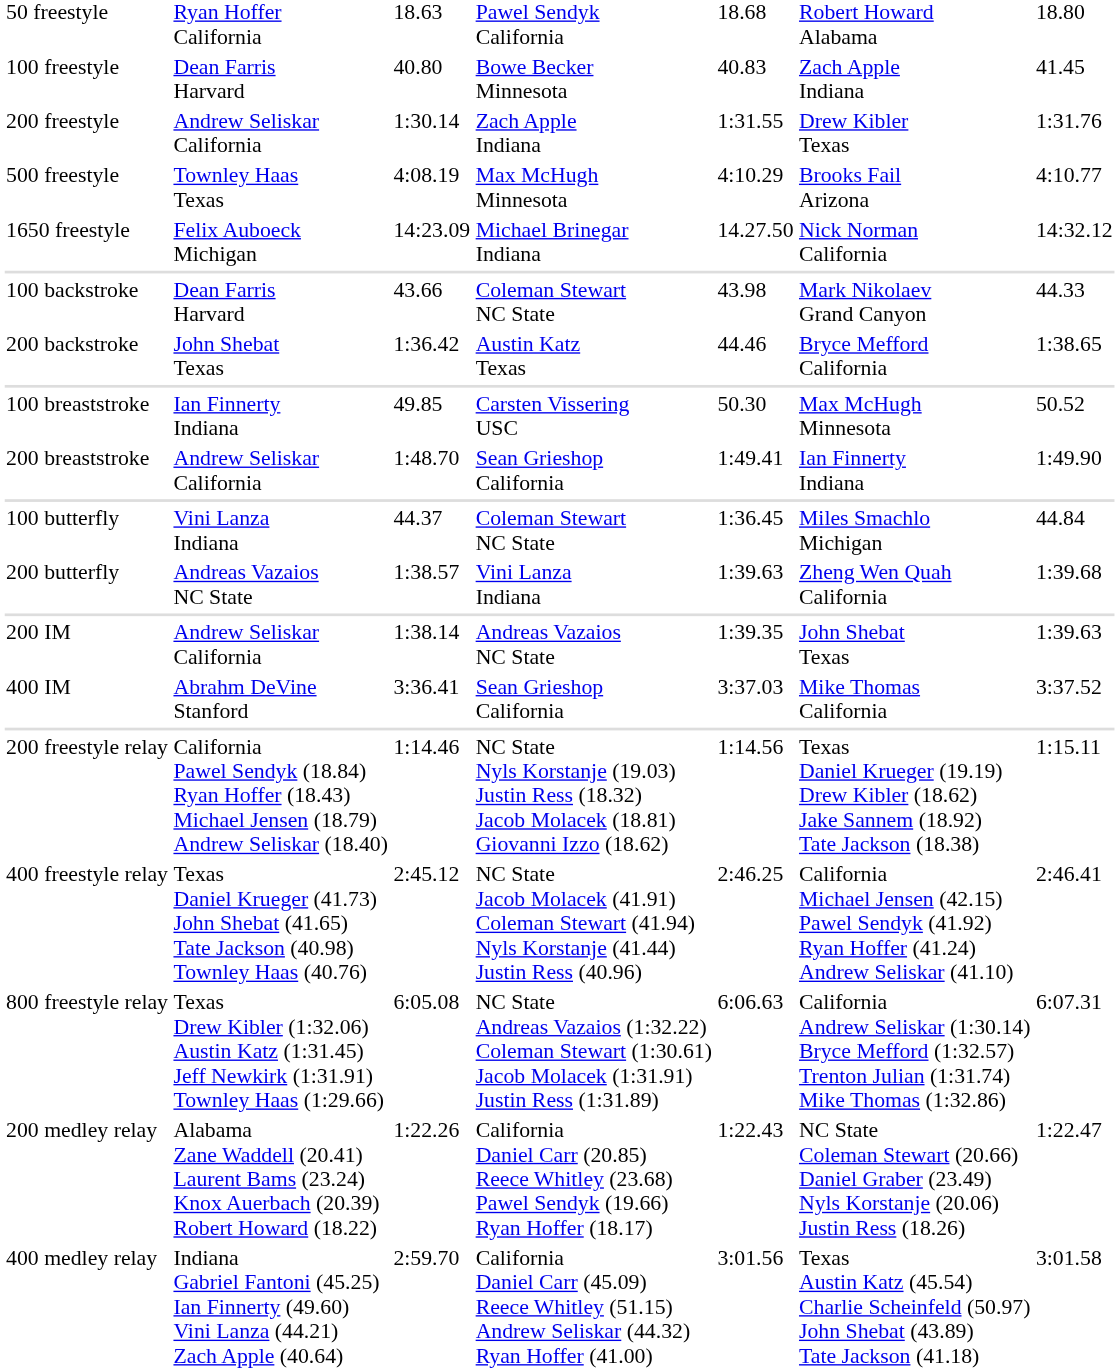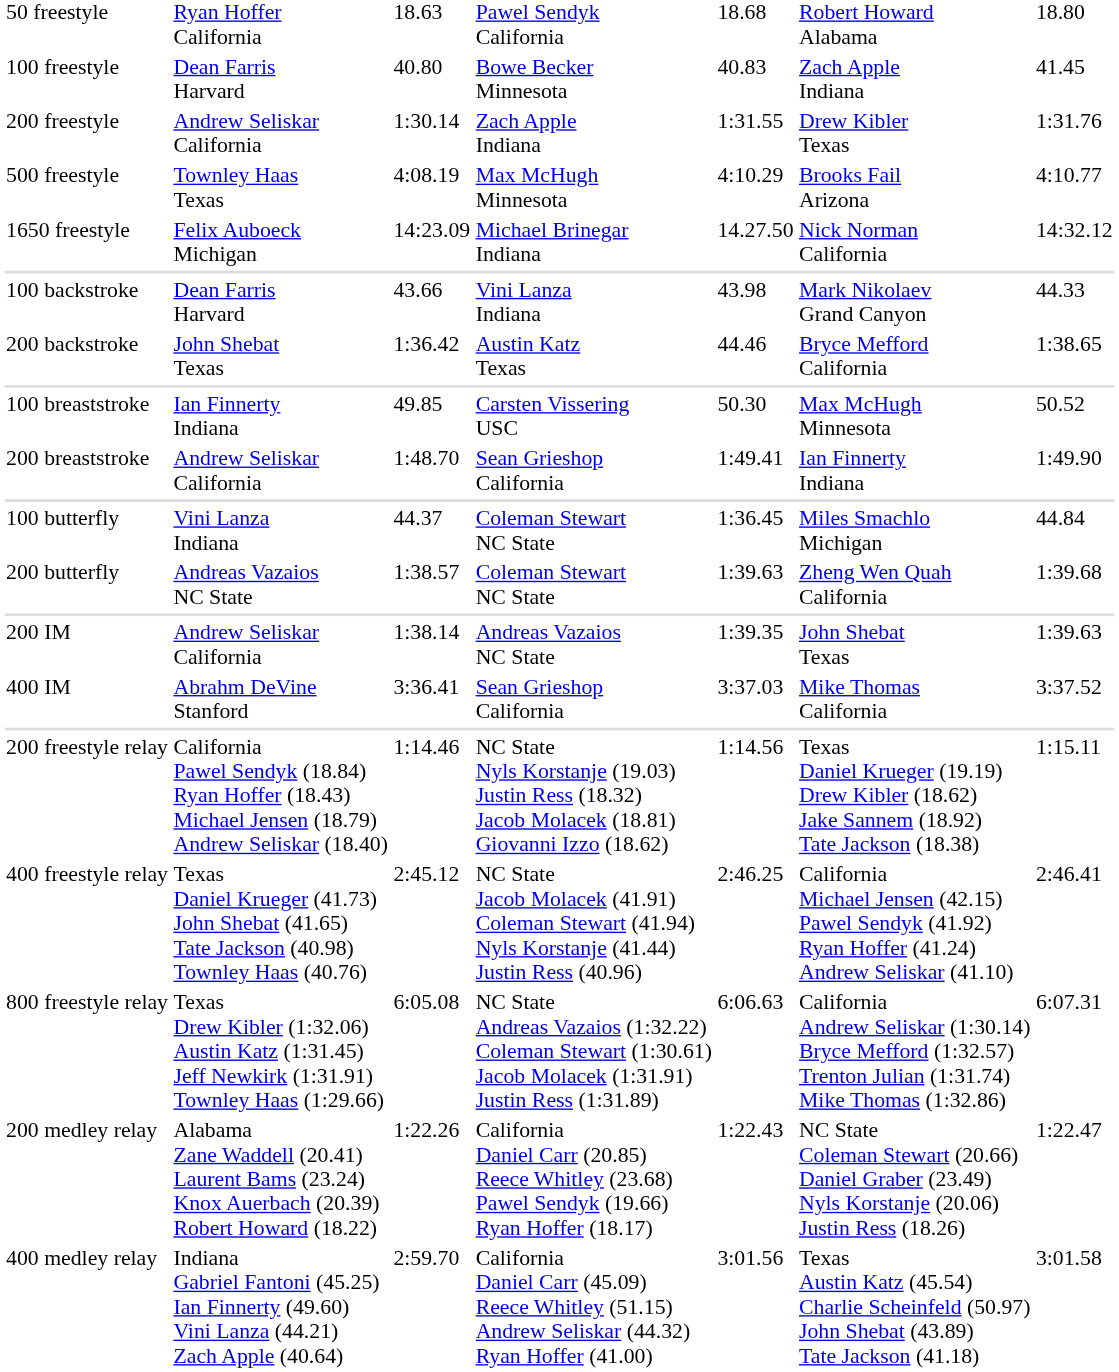100 backstroke | column 4: Coleman Stewart NC State -> Vini Lanza Indiana
200 butterfly | column 4: Vini Lanza Indiana -> Coleman Stewart NC State
